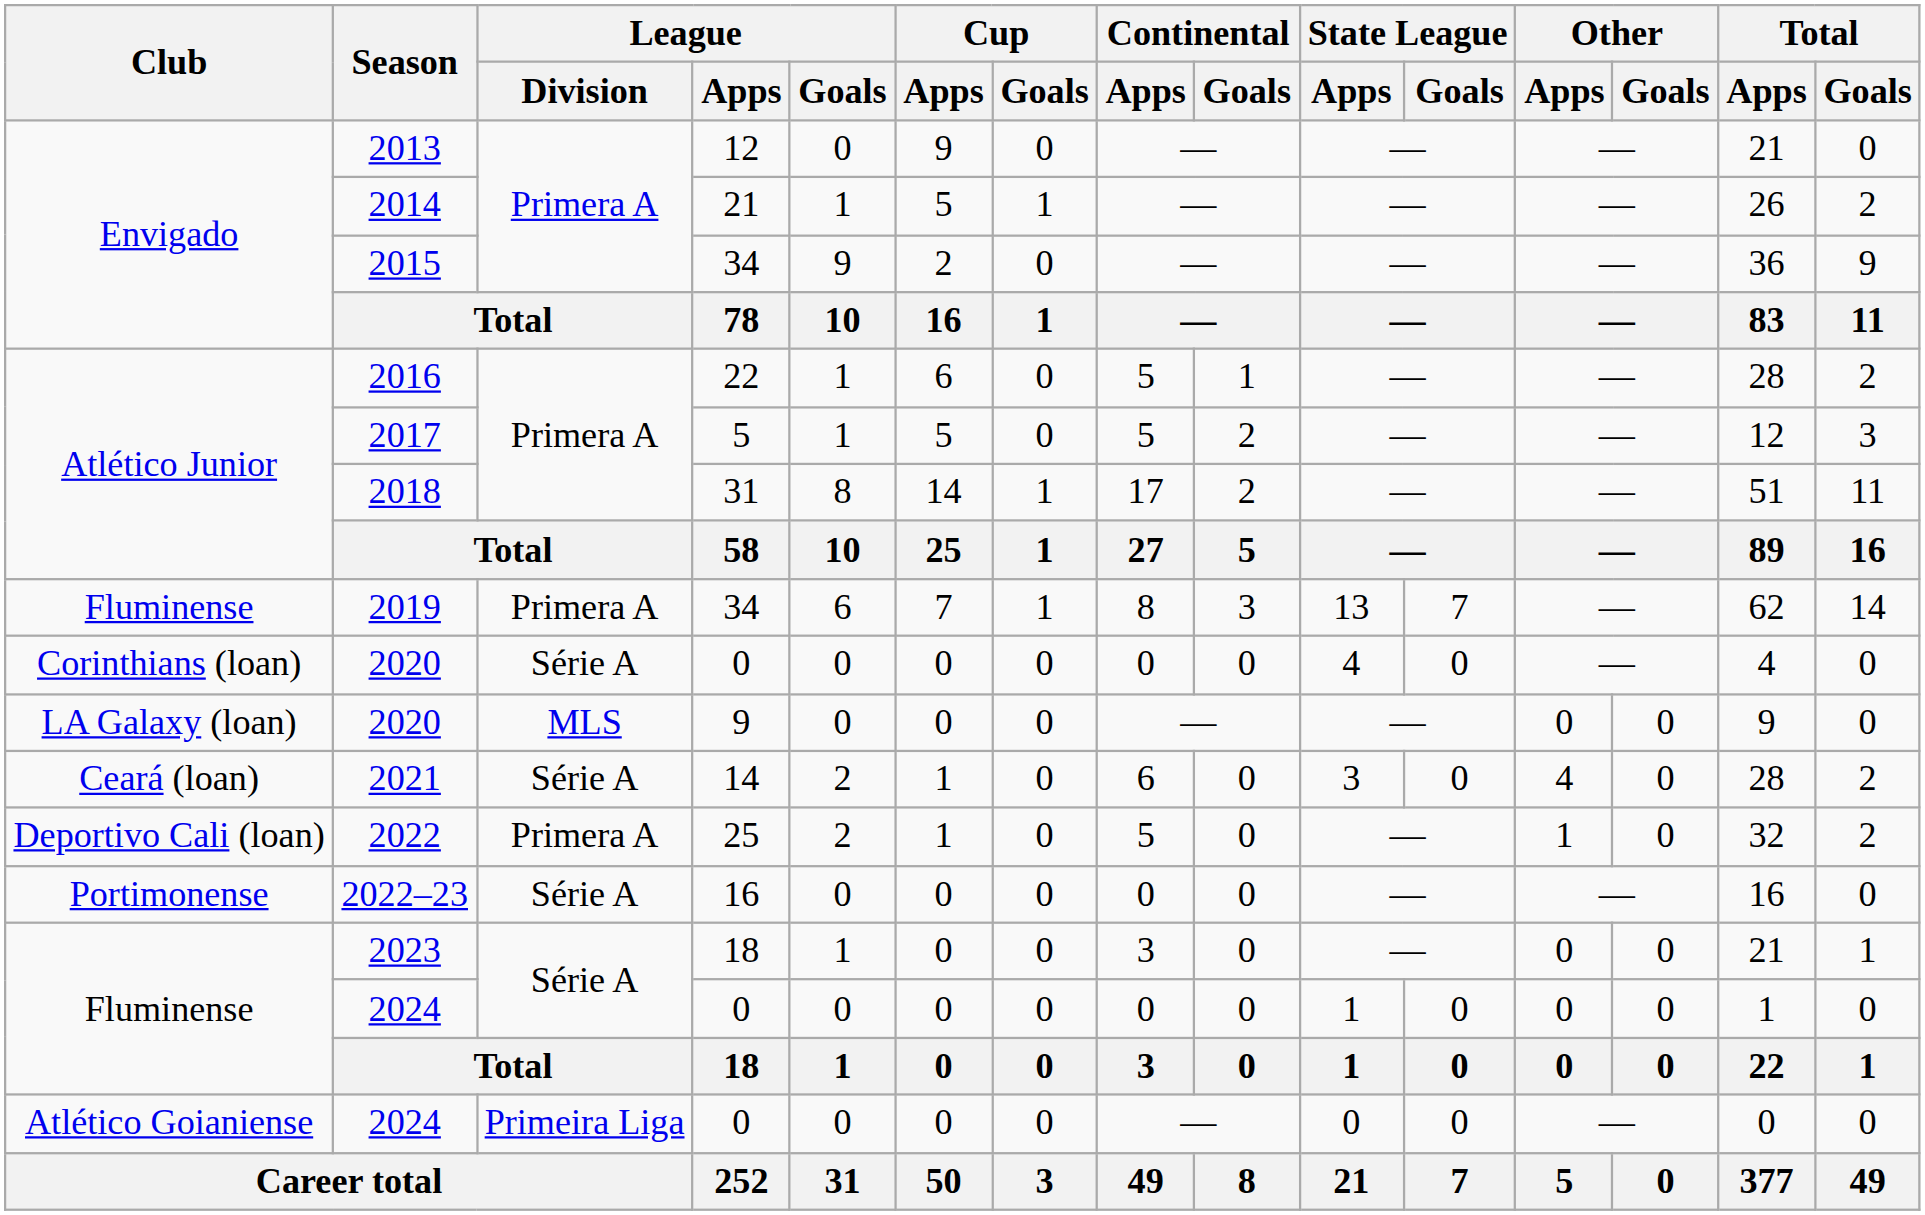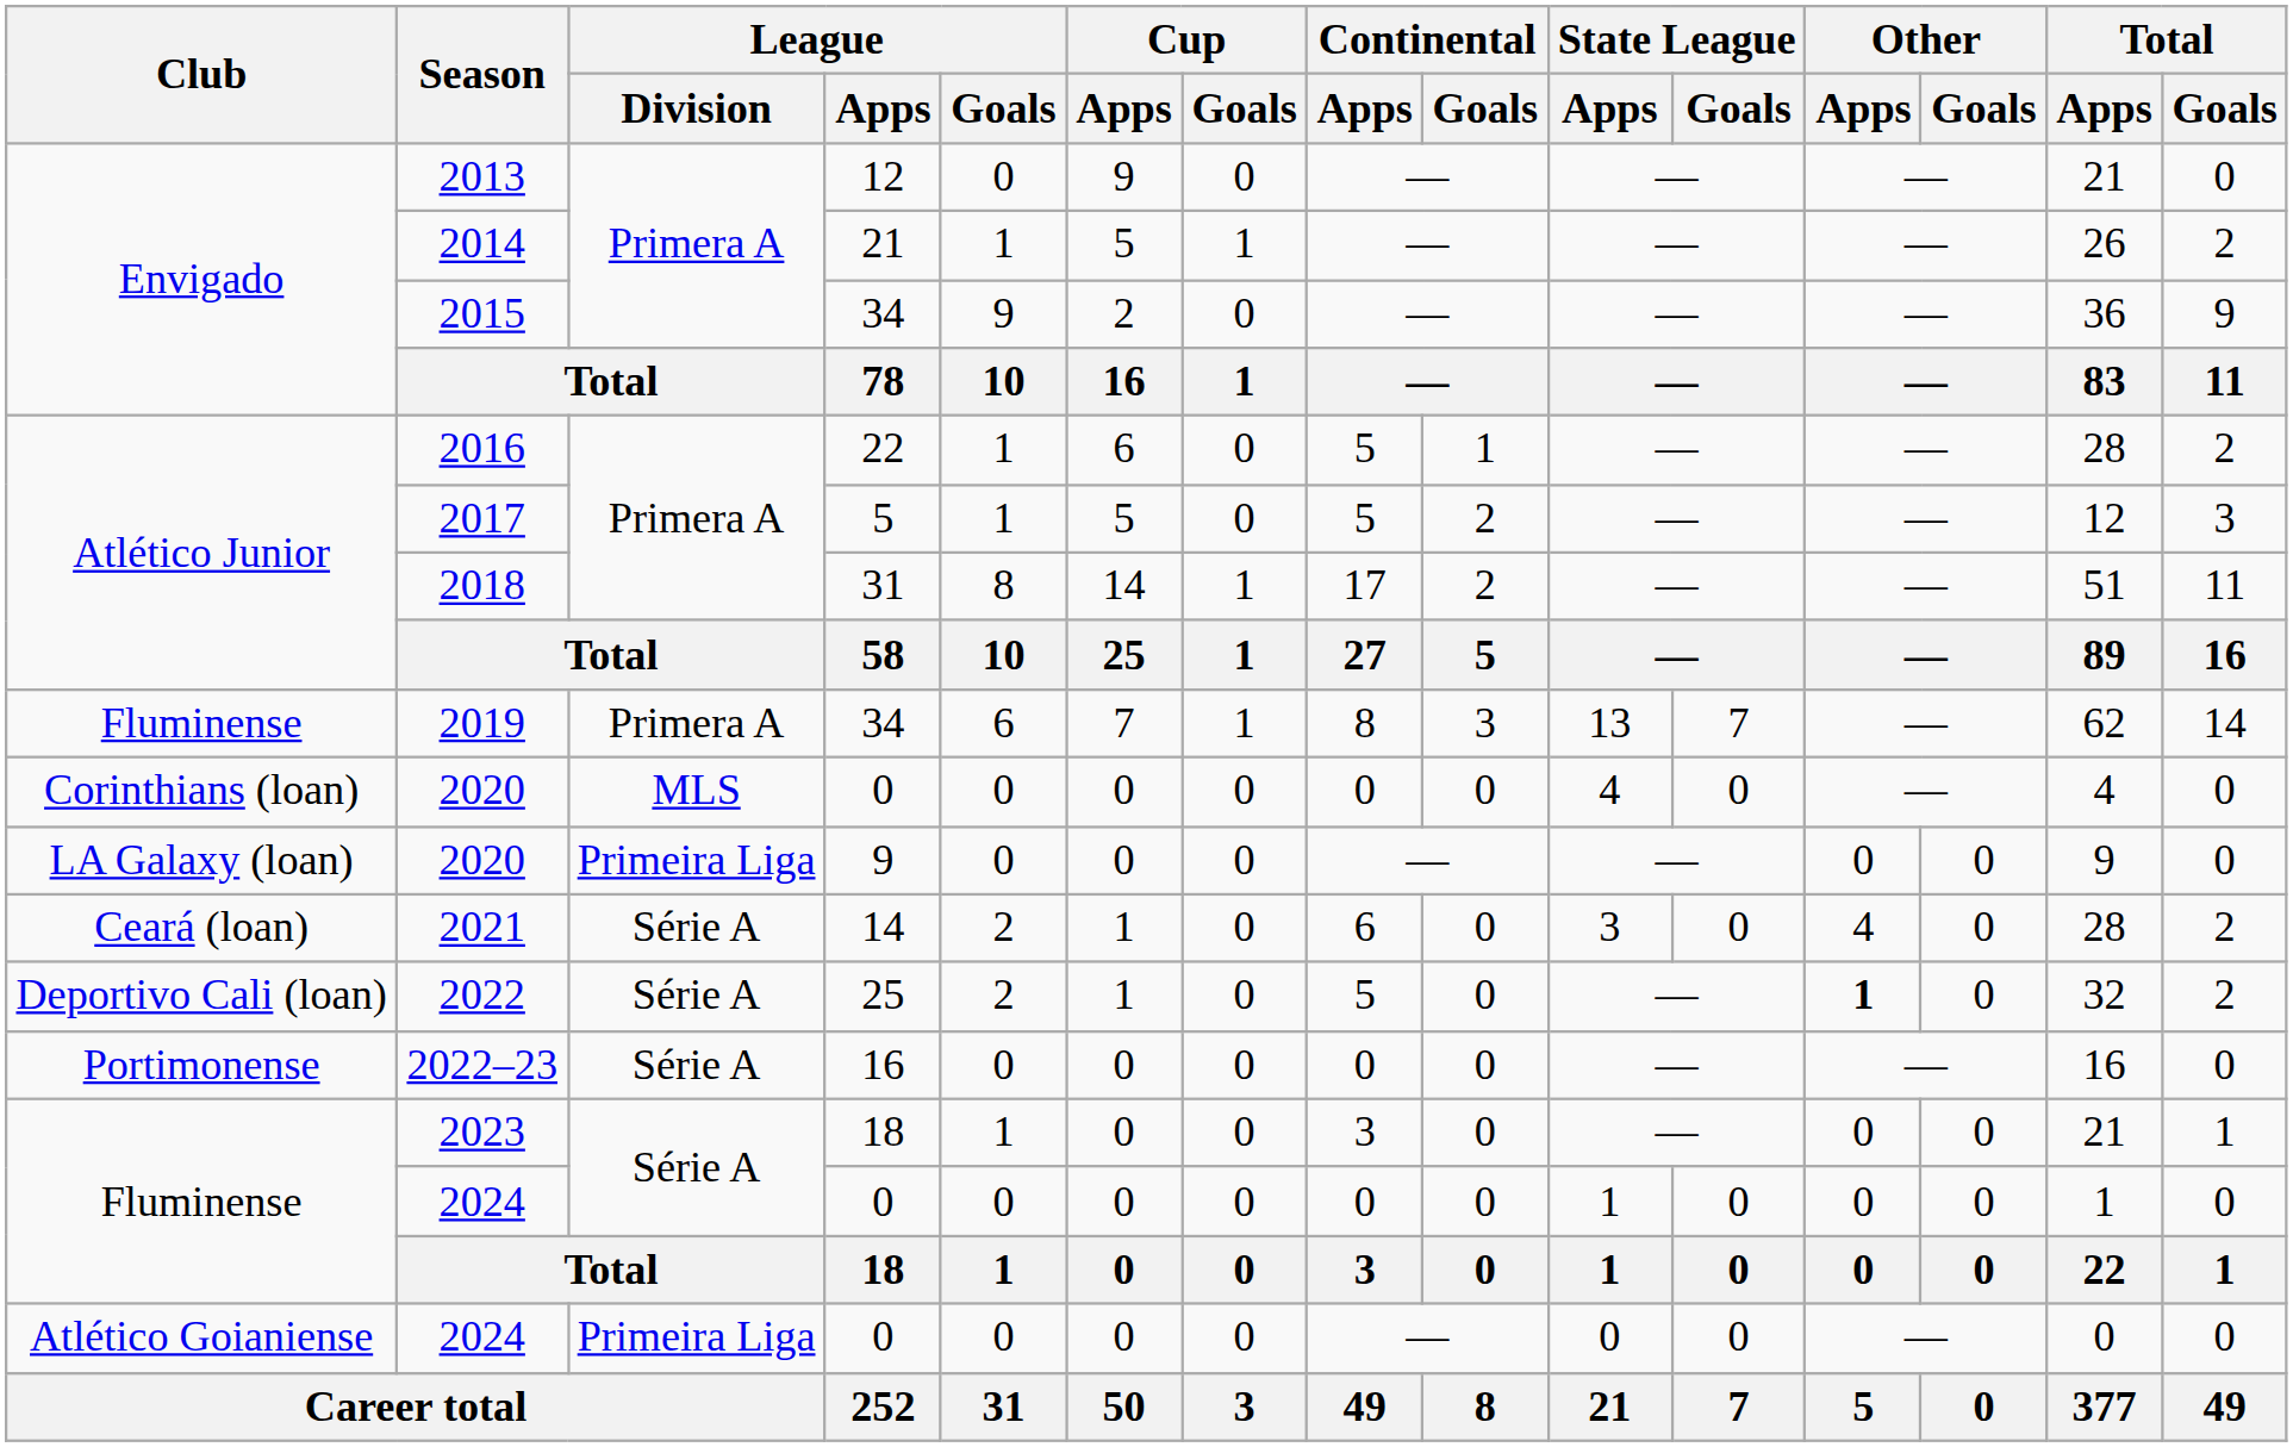Corinthians (loan) / 2020 | League / Division: Série A -> MLS
LA Galaxy (loan) / 2020 | League / Division: MLS -> Primeira Liga
2022 | League / Division: Primera A -> Série A
2022 | Other / Apps: normal -> bold
